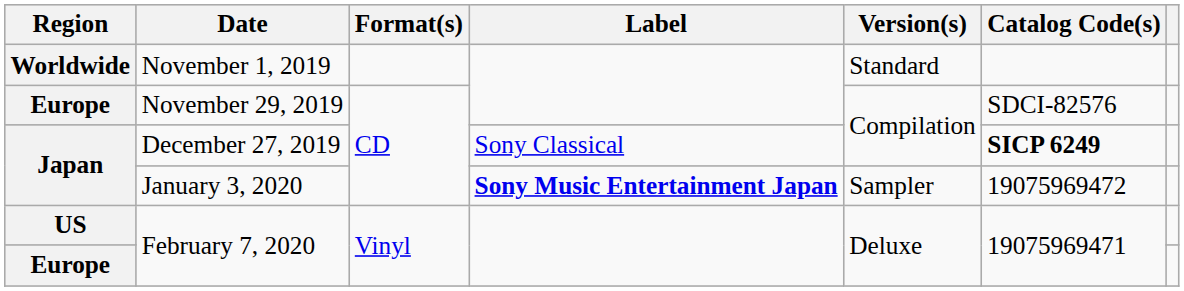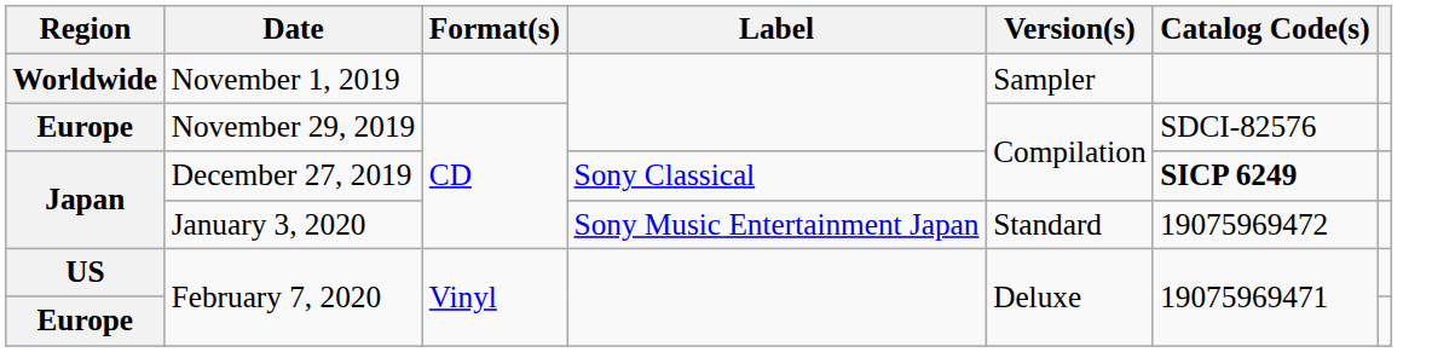November 1, 2019 | Version(s): Standard -> Sampler
January 3, 2020 | Label: bold -> normal
January 3, 2020 | Version(s): Sampler -> Standard
